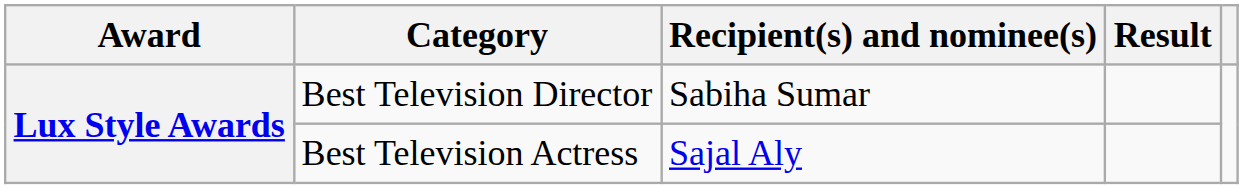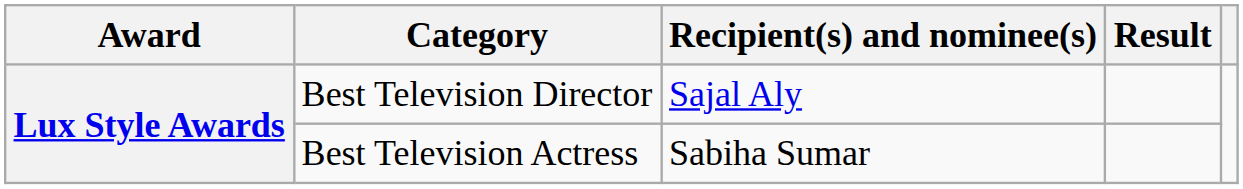Best Television Director | Recipient(s) and nominee(s): Sabiha Sumar -> Sajal Aly
Best Television Actress | Recipient(s) and nominee(s): Sajal Aly -> Sabiha Sumar
